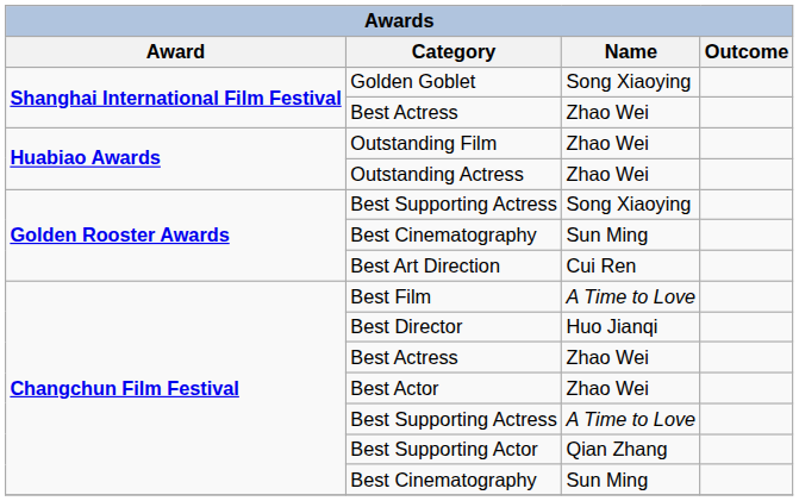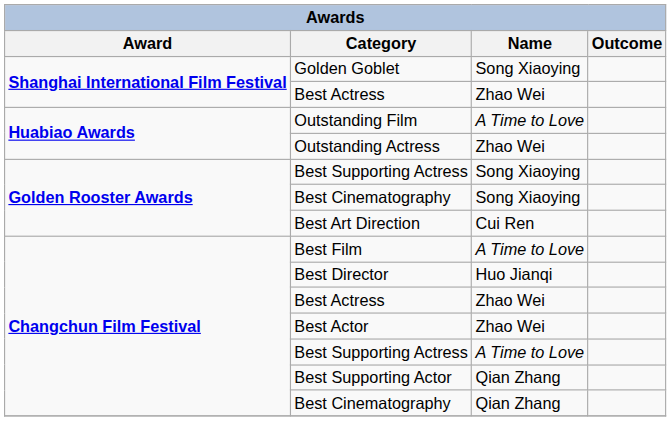Outstanding Film | Name: Zhao Wei -> A Time to Love
Golden Rooster Awards / Best Cinematography | Name: Sun Ming -> Song Xiaoying
Changchun Film Festival / Best Cinematography | Name: Sun Ming -> Qian Zhang
